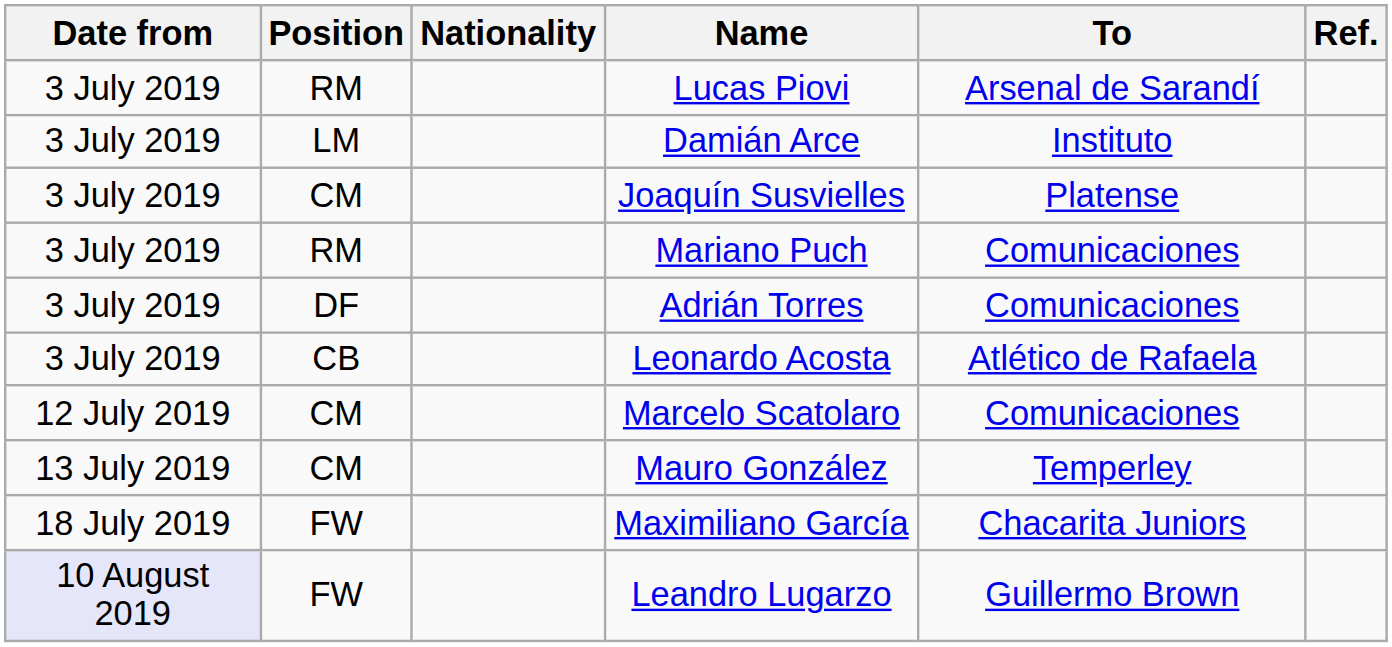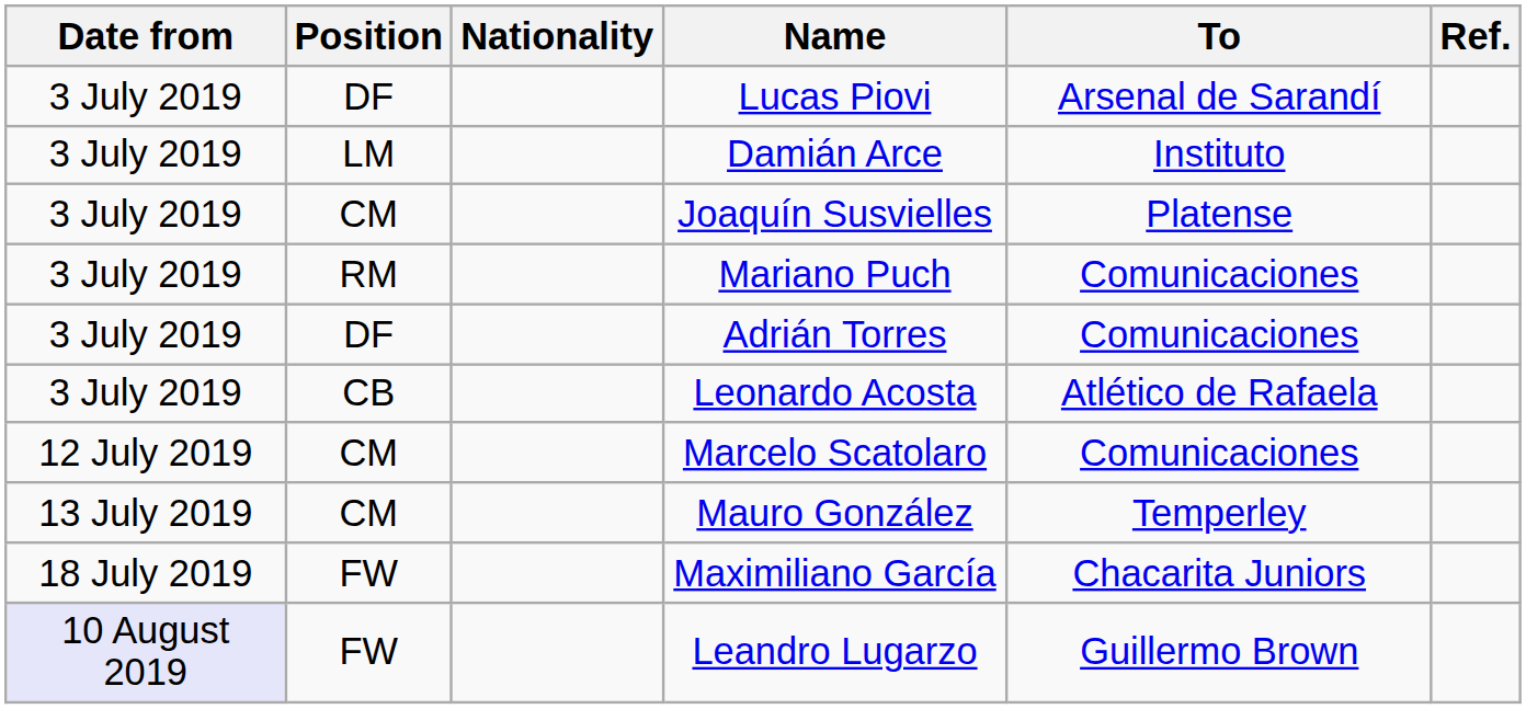Lucas Piovi | Position: RM -> DF
